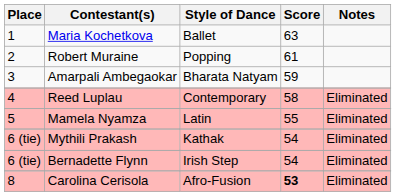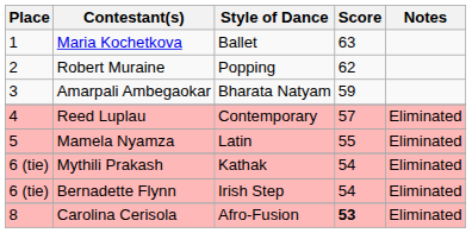Robert Muraine | Score: 61 -> 62
Reed Luplau | Score: 58 -> 57
